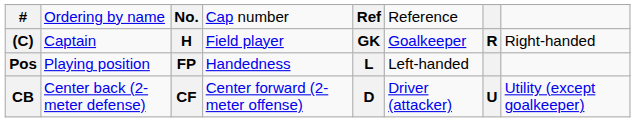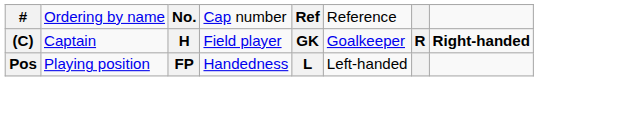(C) | column 8: normal -> bold
- row: CB | Center back (2-meter defense) | CF | Center forward (2-meter offense) | D | Driver (attacker) | U | Utility (except goalkeeper)
